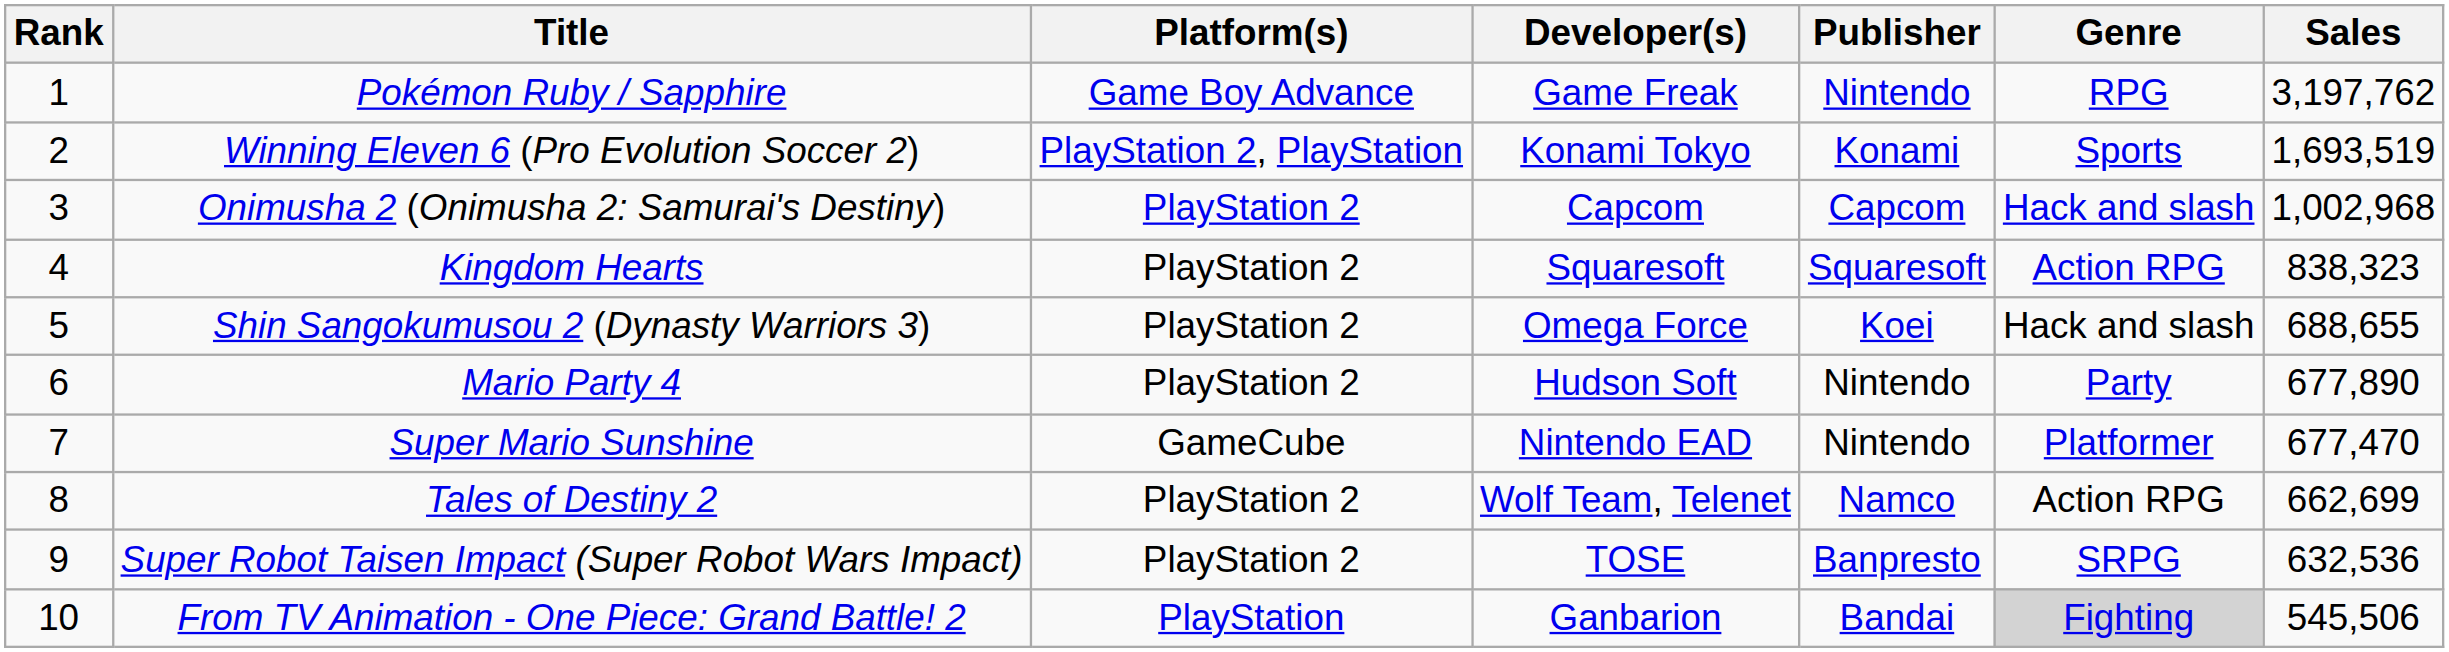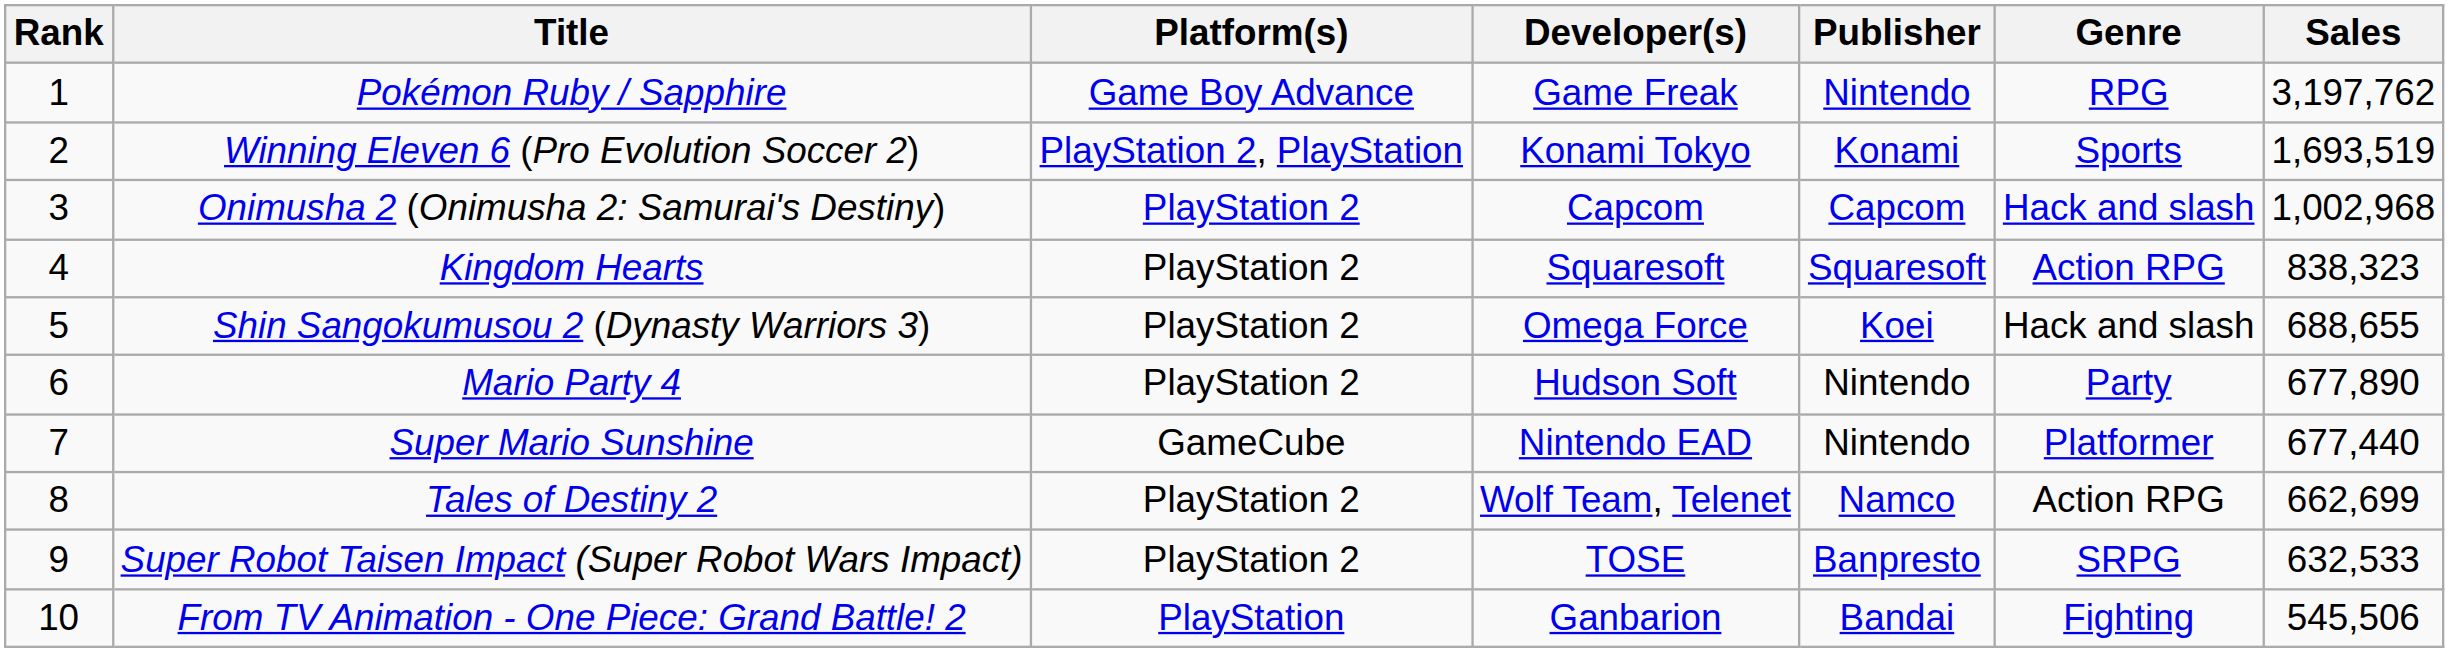Super Mario Sunshine | Sales: 677,470 -> 677,440
Super Robot Taisen Impact (Super Robot Wars Impact) | Sales: 632,536 -> 632,533
From TV Animation - One Piece: Grand Battle! 2 | Genre: lightgrey background -> no background
